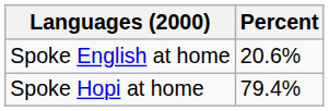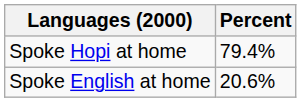rows swapped: Spoke Hopi at home <-> Spoke English at home
